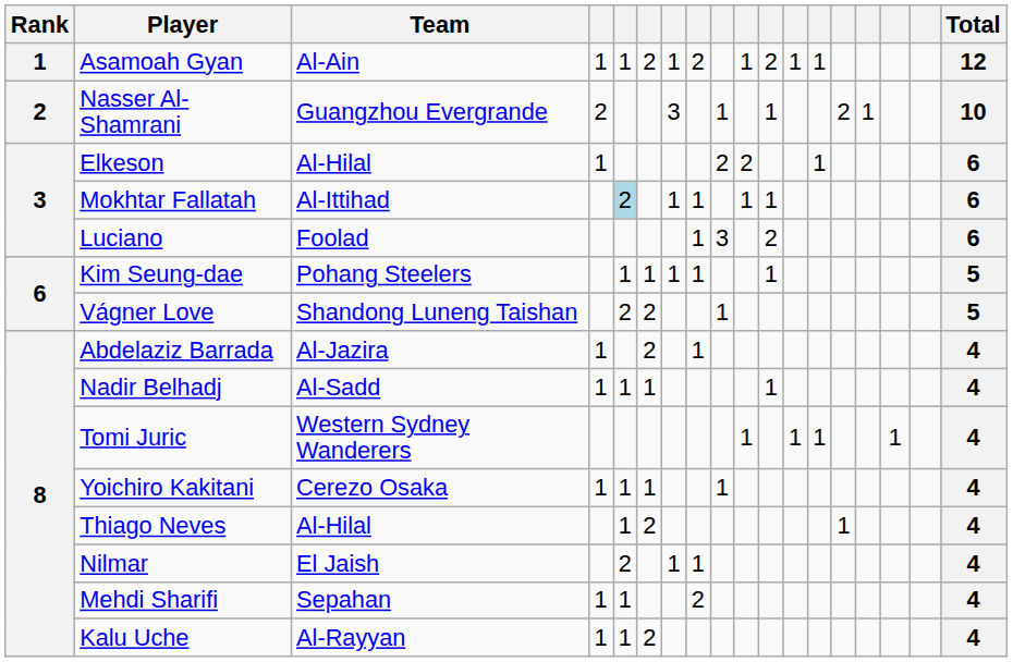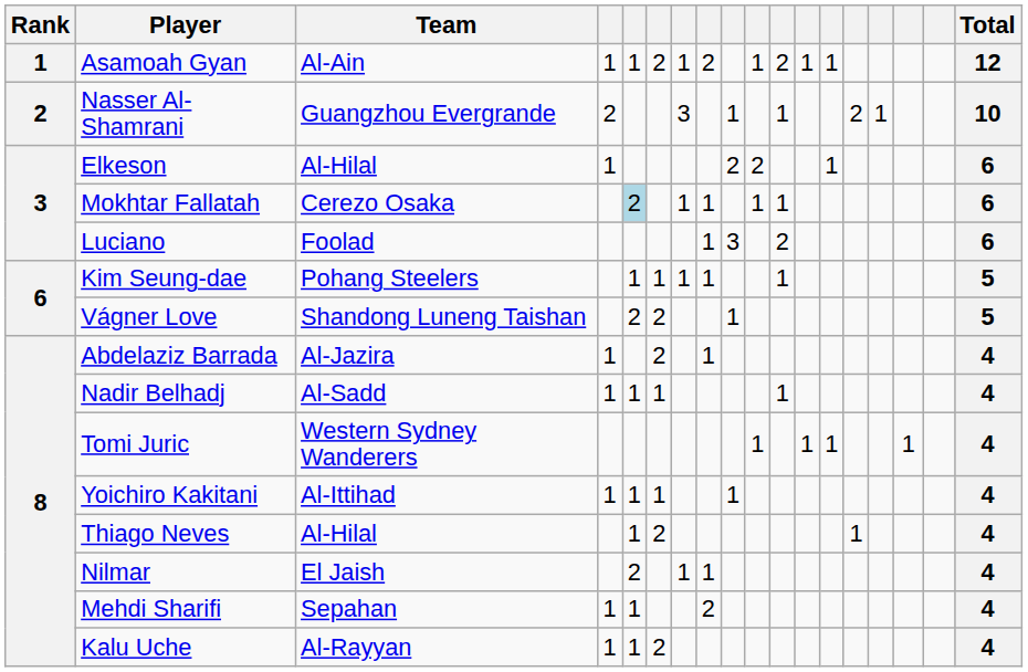Mokhtar Fallatah | Team: Al-Ittihad -> Cerezo Osaka
Yoichiro Kakitani | Team: Cerezo Osaka -> Al-Ittihad
